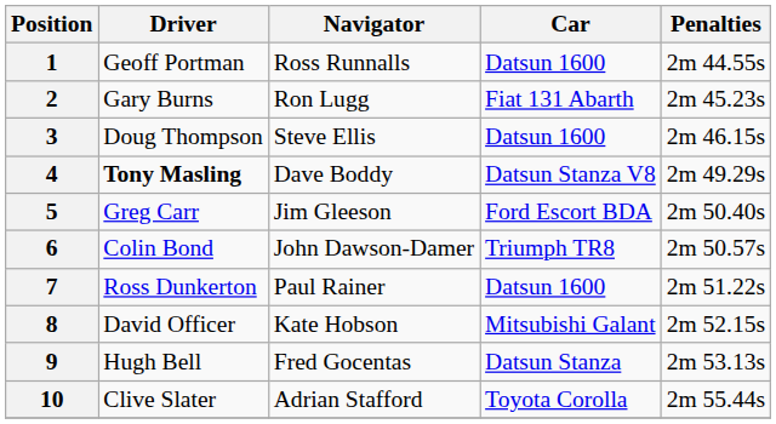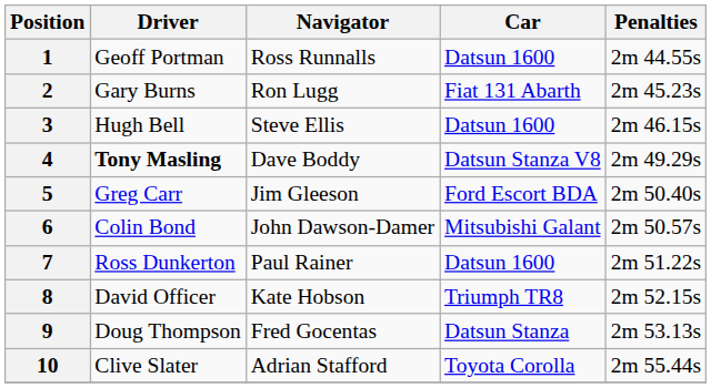3 | Driver: Doug Thompson -> Hugh Bell
6 | Car: Triumph TR8 -> Mitsubishi Galant
8 | Car: Mitsubishi Galant -> Triumph TR8
9 | Driver: Hugh Bell -> Doug Thompson
